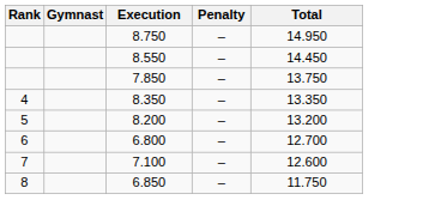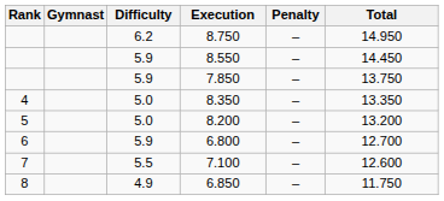+ column: Difficulty | 6.2 | 5.9 | 5.9 | 5.0 | 5.0 | 5.9 | 5.5 | 4.9
